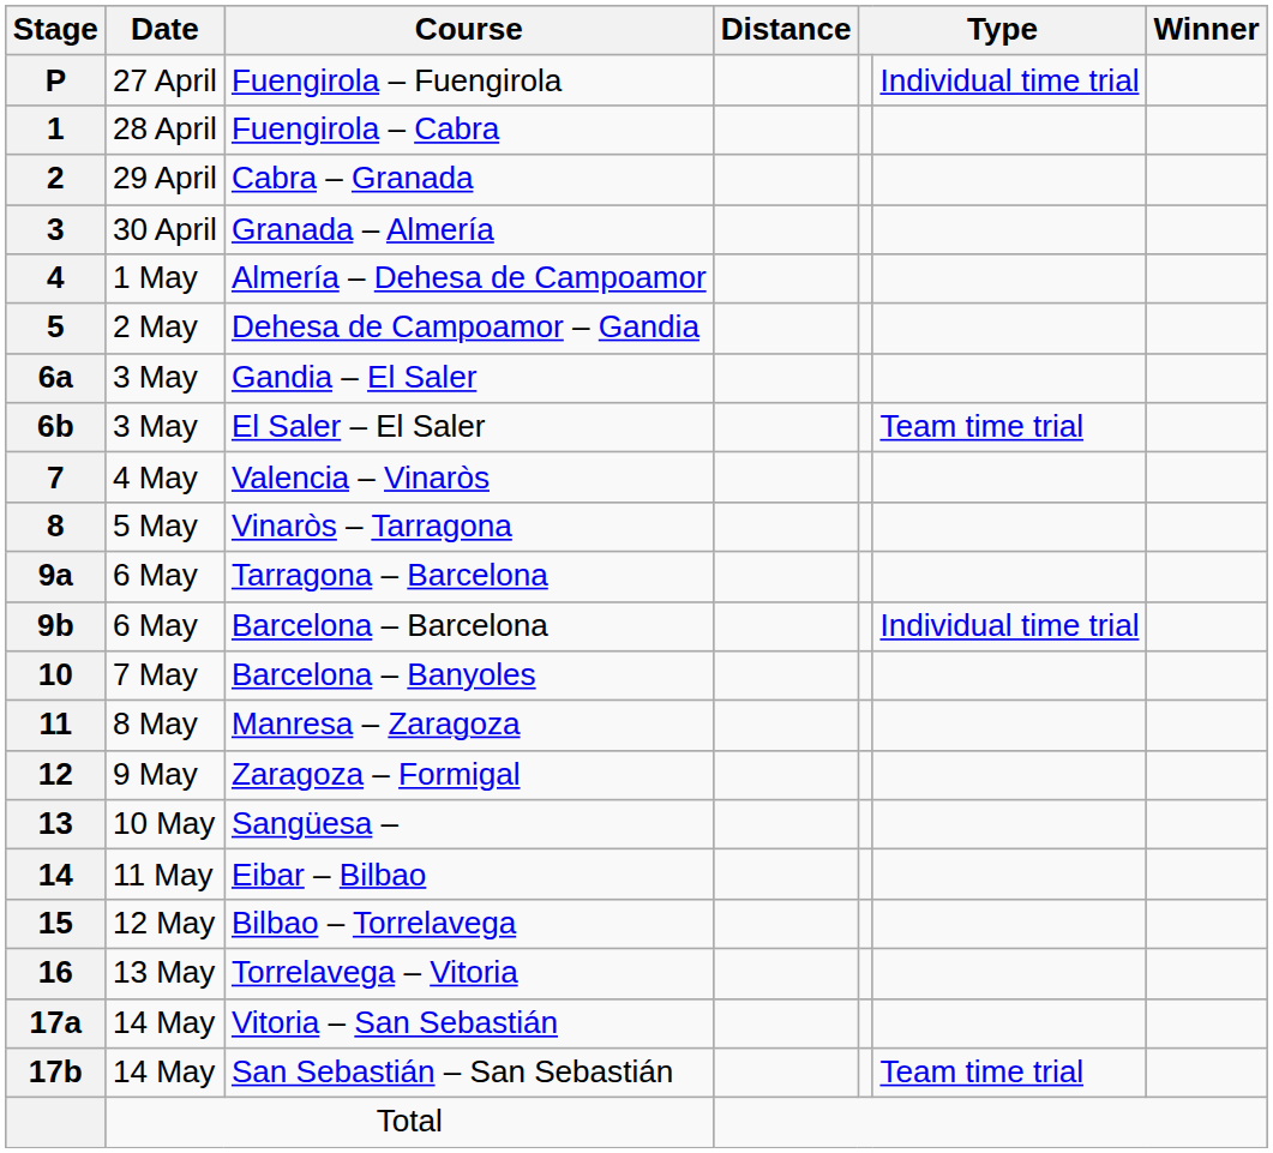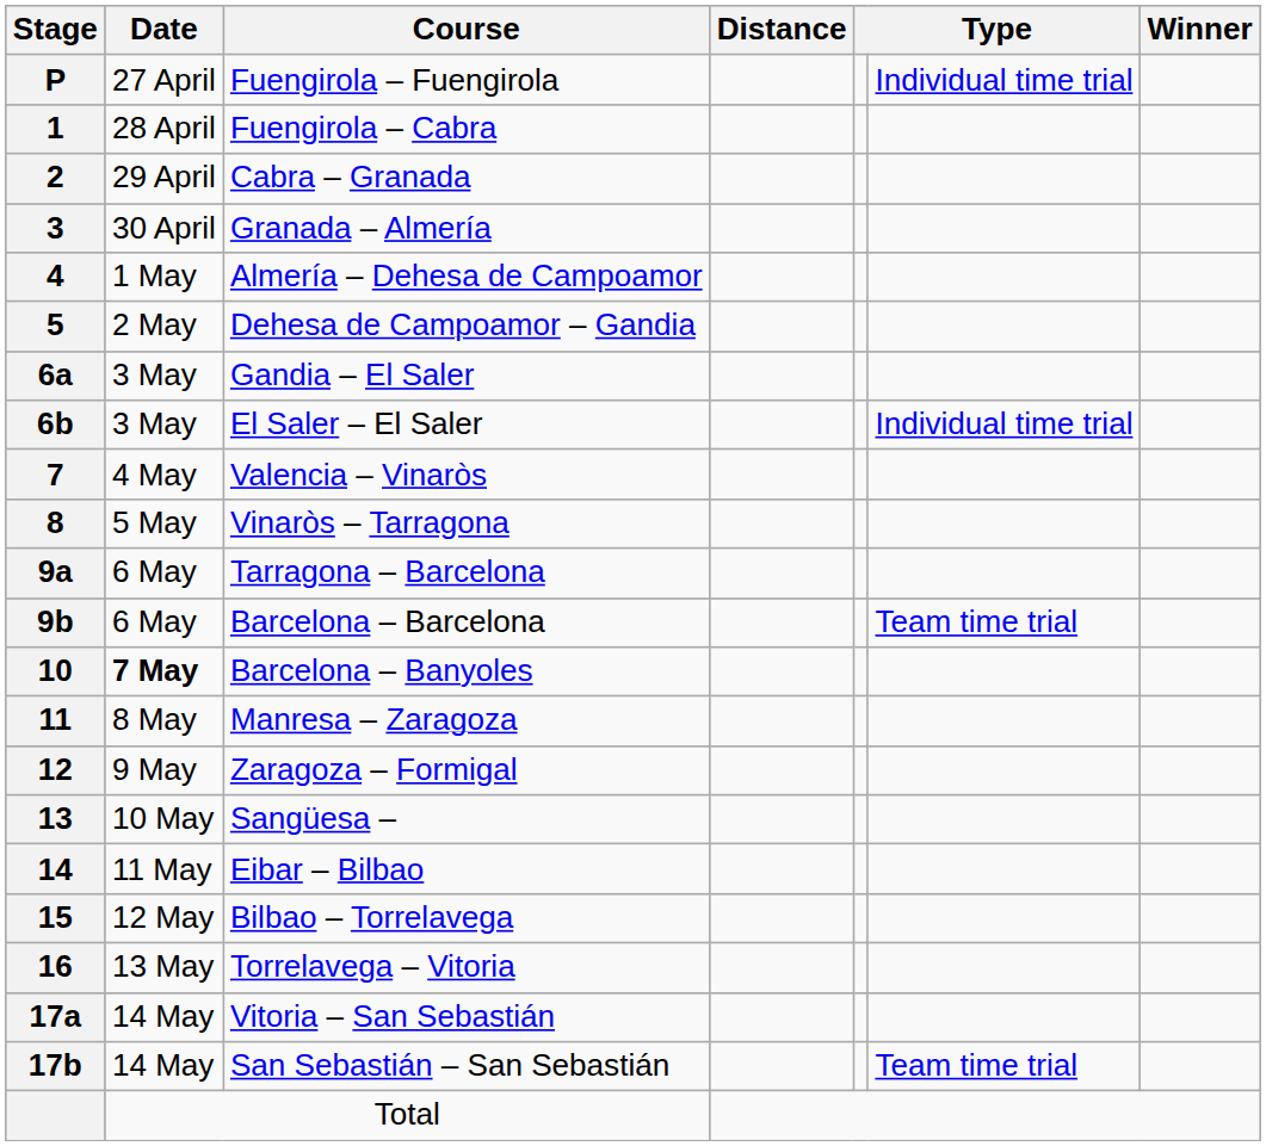El Saler – El Saler | column 6: Team time trial -> Individual time trial
Barcelona – Barcelona | column 6: Individual time trial -> Team time trial
Barcelona – Banyoles | Date: normal -> bold
